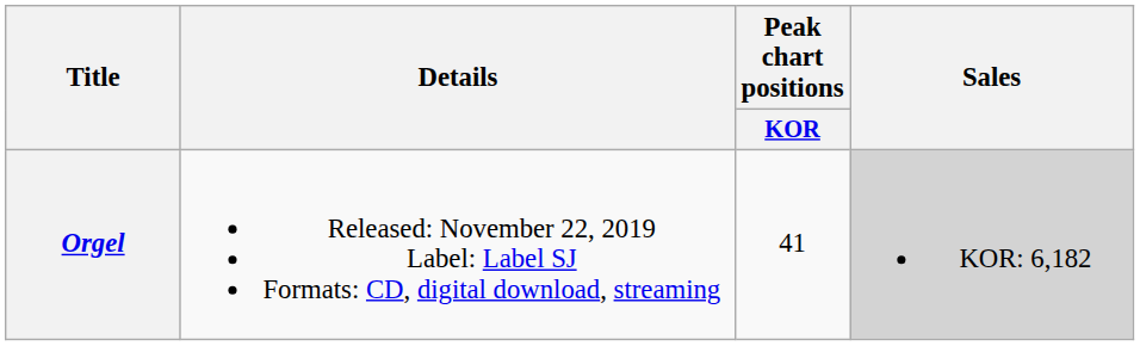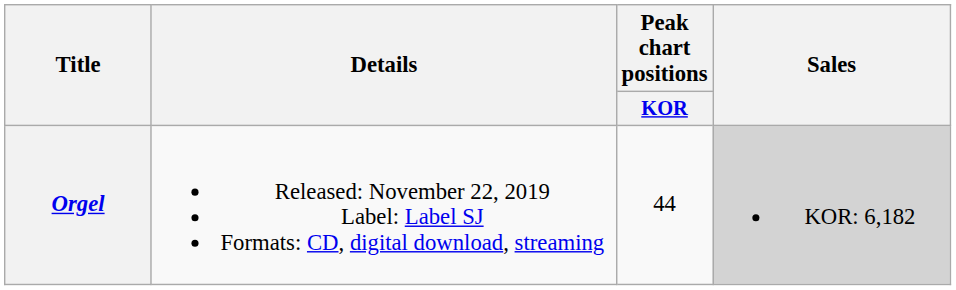Orgel | Peak chart positions / KOR: 41 -> 44
